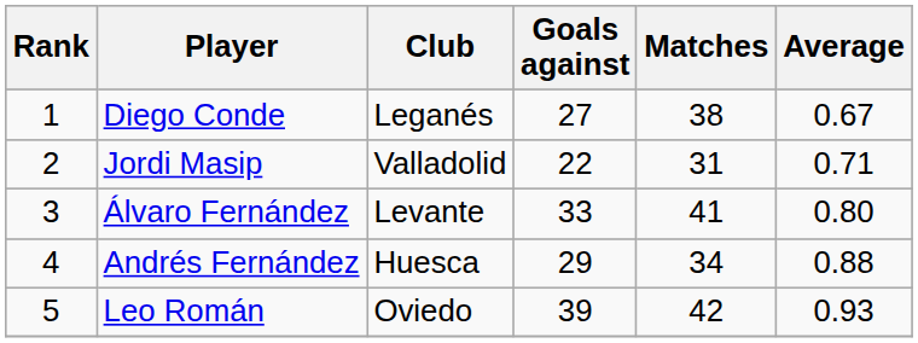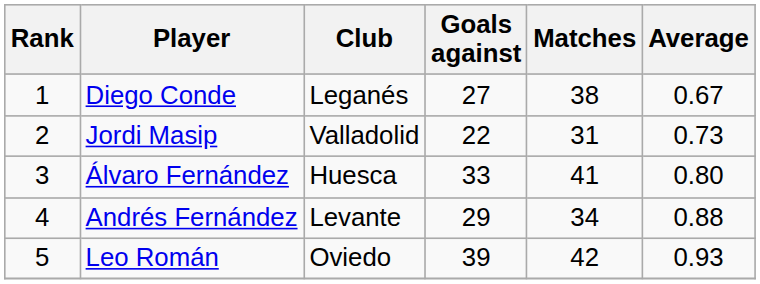Jordi Masip | Average: 0.71 -> 0.73
Álvaro Fernández | Club: Levante -> Huesca
Andrés Fernández | Club: Huesca -> Levante
